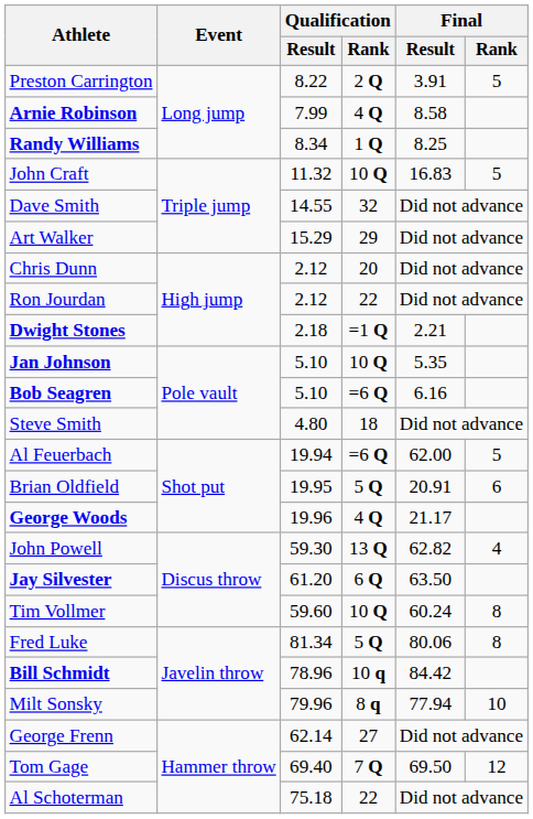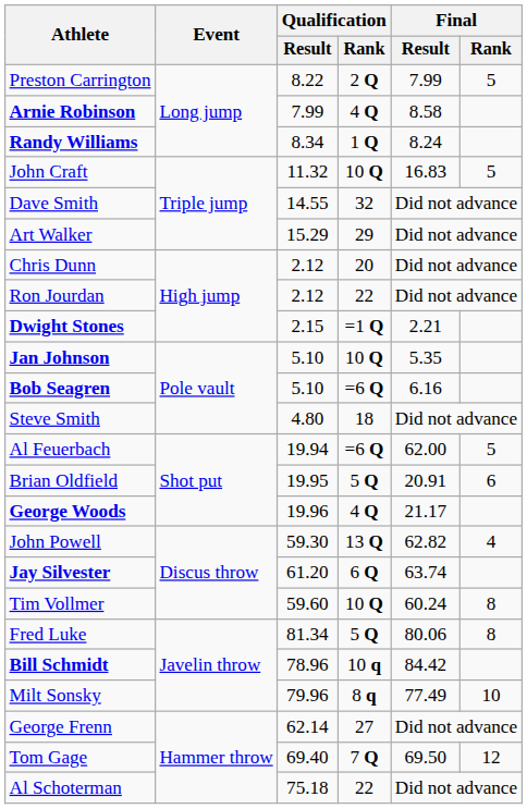Preston Carrington | Final / Result: 3.91 -> 7.99
Randy Williams | Final / Result: 8.25 -> 8.24
Dwight Stones | Qualification / Result: 2.18 -> 2.15
Jay Silvester | Final / Result: 63.50 -> 63.74
Milt Sonsky | Final / Result: 77.94 -> 77.49
